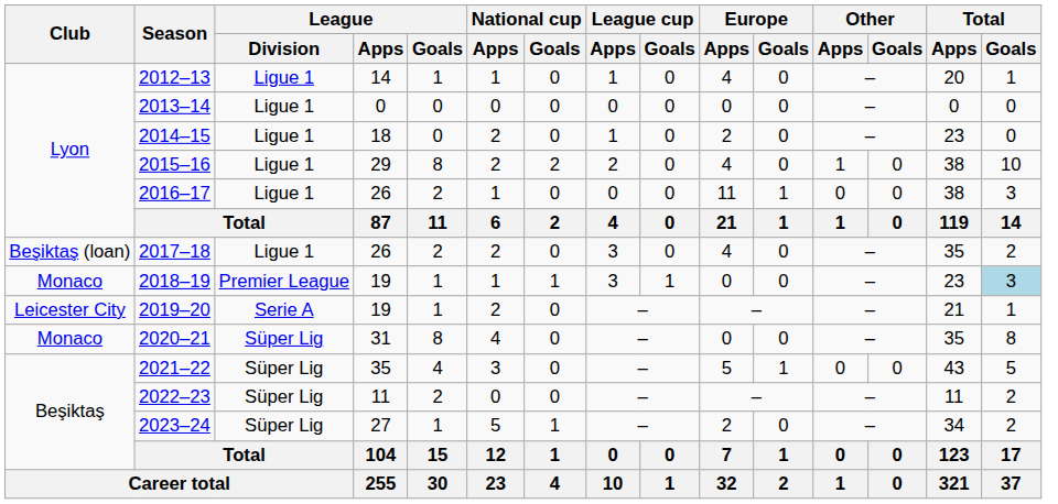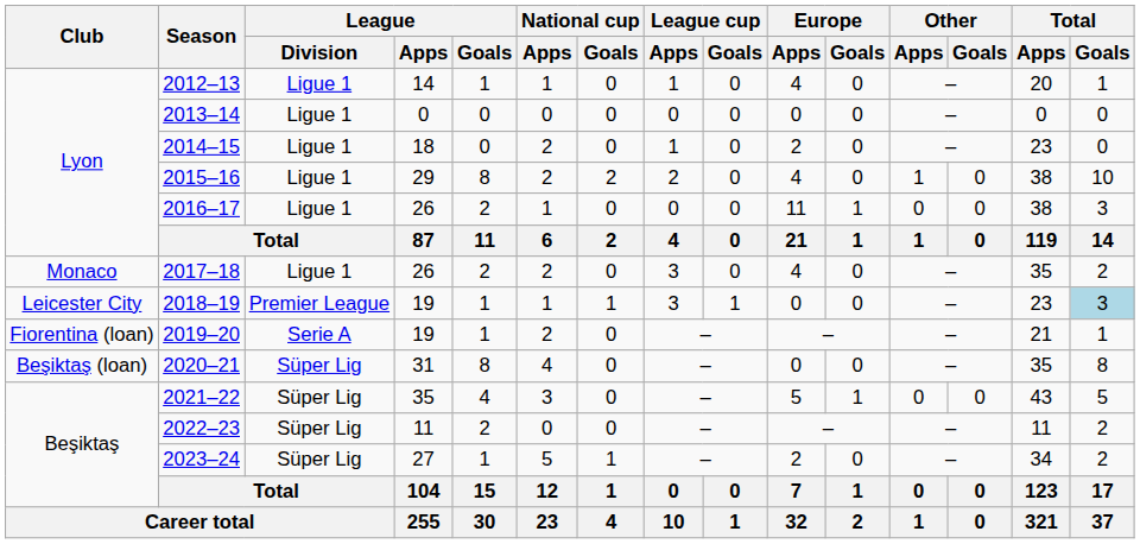2017–18 | Club: Beşiktaş (loan) -> Monaco
2018–19 | Club: Monaco -> Leicester City
2019–20 | Club: Leicester City -> Fiorentina (loan)
2020–21 | Club: Monaco -> Beşiktaş (loan)
